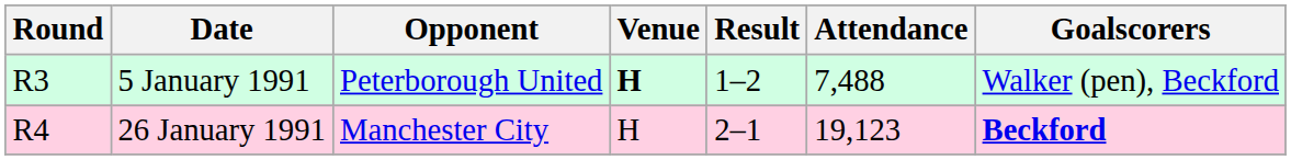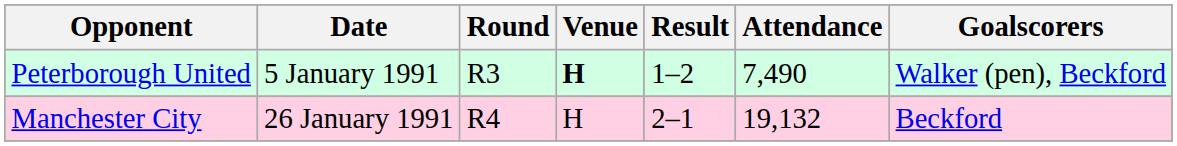columns swapped: Round <-> Opponent
5 January 1991 | Attendance: 7,488 -> 7,490
26 January 1991 | Attendance: 19,123 -> 19,132
26 January 1991 | Goalscorers: bold -> normal
